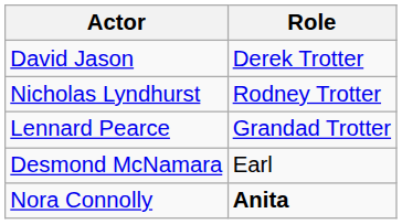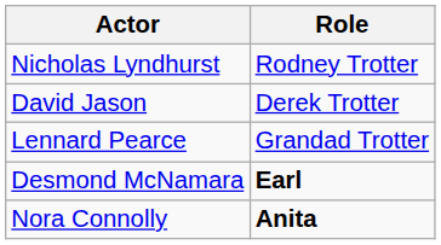rows swapped: David Jason <-> Nicholas Lyndhurst
Desmond McNamara | Role: normal -> bold
